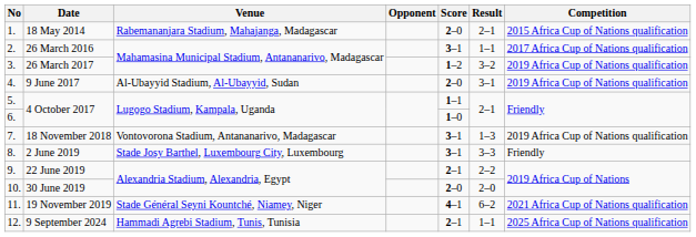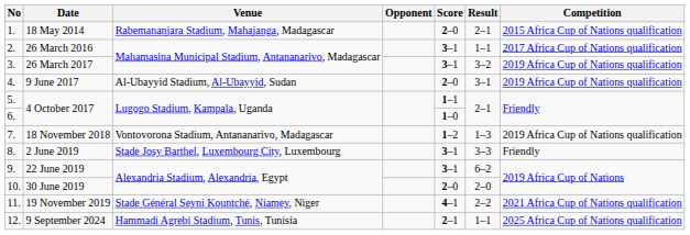26 March 2017 | Score: 1–2 -> 3–1
18 November 2018 | Score: 3–1 -> 1–2
22 June 2019 | Score: 2–1 -> 3–1
22 June 2019 | Result: 2–2 -> 6–2
19 November 2019 | Result: 6–2 -> 2–2
